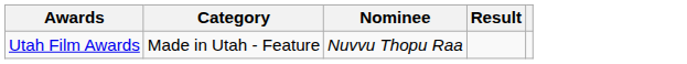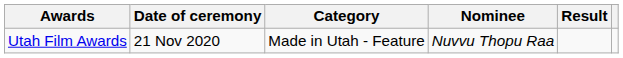+ column: Date of ceremony | 21 Nov 2020
